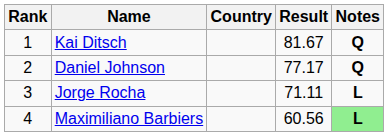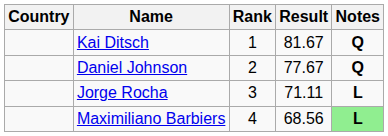columns swapped: Rank <-> Country
Daniel Johnson | Result: 77.17 -> 77.67
Maximiliano Barbiers | Result: 60.56 -> 68.56
